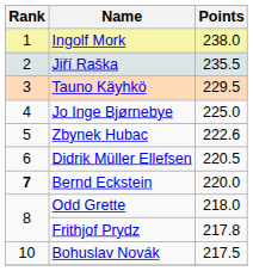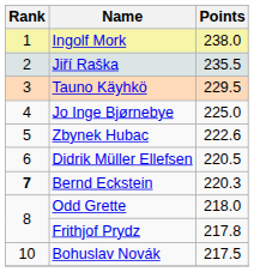Bernd Eckstein | Points: 220.0 -> 220.3
